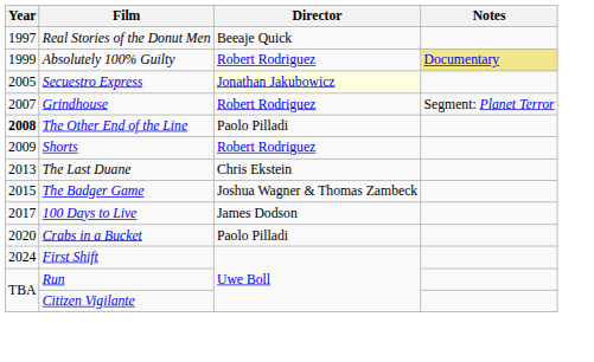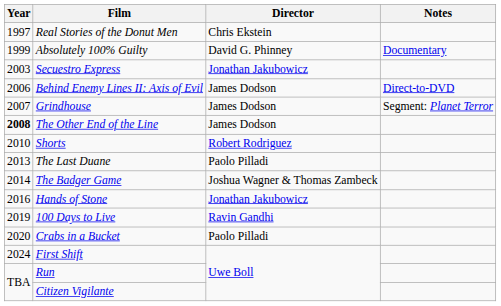Real Stories of the Donut Men | Director: Beeaje Quick -> Chris Ekstein
Absolutely 100% Guilty | Director: Robert Rodriguez -> David G. Phinney
Absolutely 100% Guilty | Notes: khaki background -> no background
Secuestro Express | Year: 2005 -> 2003
Secuestro Express | Director: lightyellow background -> no background
+ row: 2006 | Behind Enemy Lines II: Axis of Evil | James Dodson | Direct-to-DVD
Grindhouse | Director: Robert Rodriguez -> James Dodson
The Other End of the Line | Director: Paolo Pilladi -> James Dodson
Shorts | Year: 2009 -> 2010
The Last Duane | Director: Chris Ekstein -> Paolo Pilladi
The Badger Game | Year: 2015 -> 2014
+ row: 2016 | Hands of Stone | Jonathan Jakubowicz
100 Days to Live | Year: 2017 -> 2019
100 Days to Live | Director: James Dodson -> Ravin Gandhi
